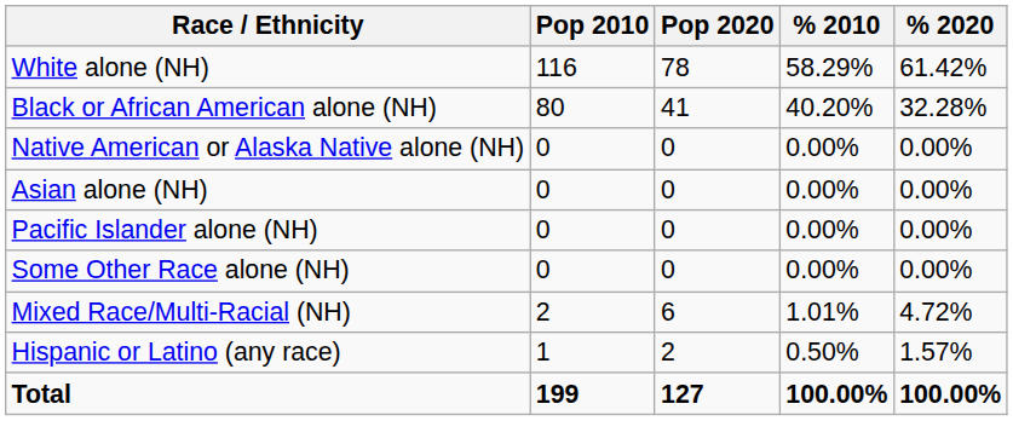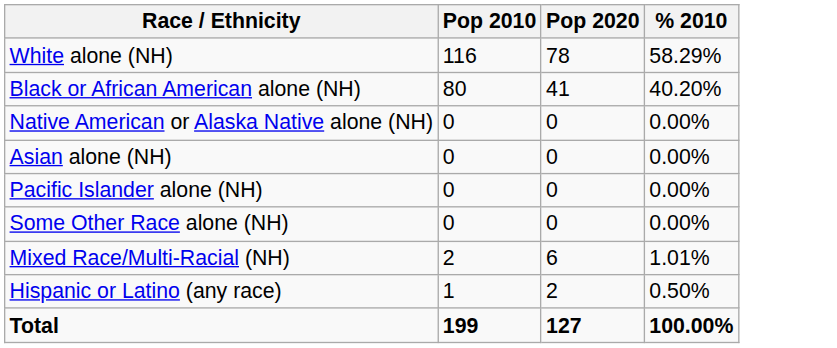- column: % 2020 | 61.42% | 32.28% | 0.00% | 0.00% | 0.00% | 0.00% | 4.72% | 1.57% | 100.00%
